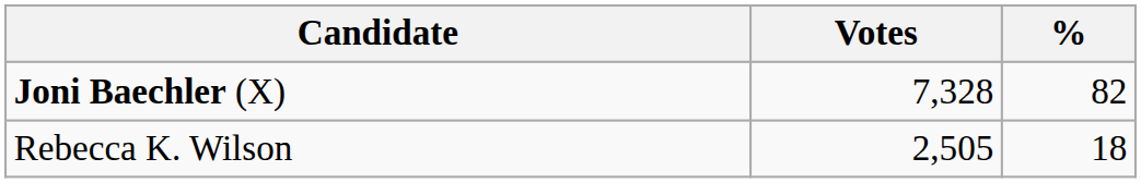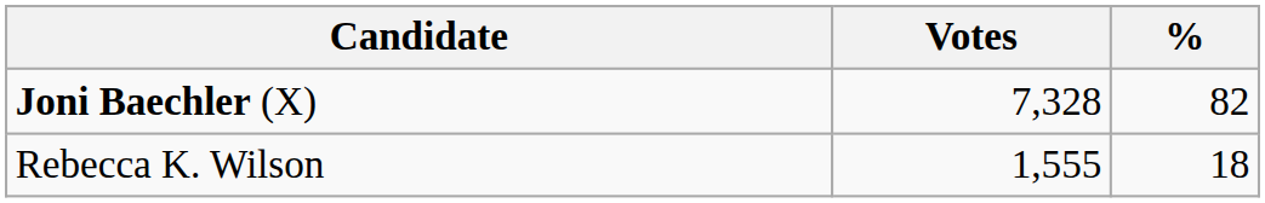Rebecca K. Wilson | Votes: 2,505 -> 1,555
